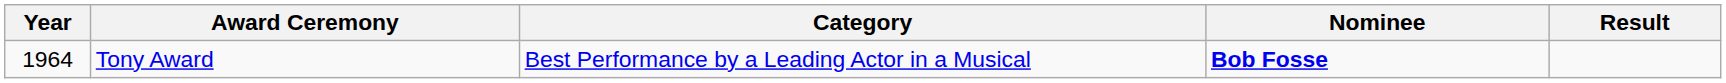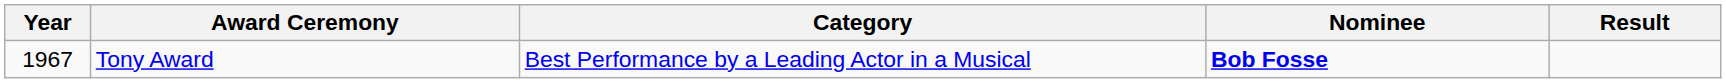Tony Award | Year: 1964 -> 1967
